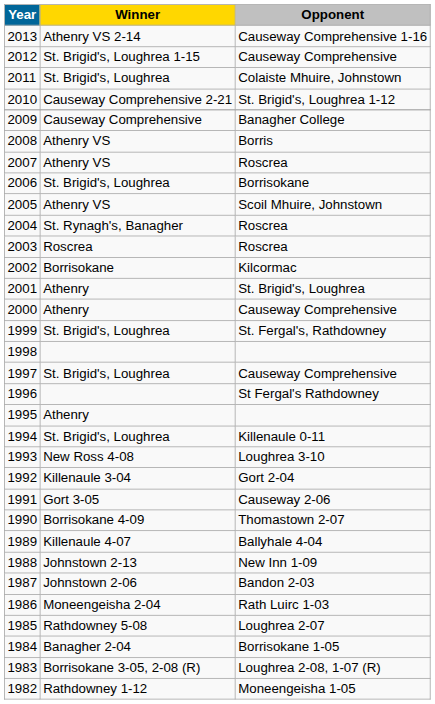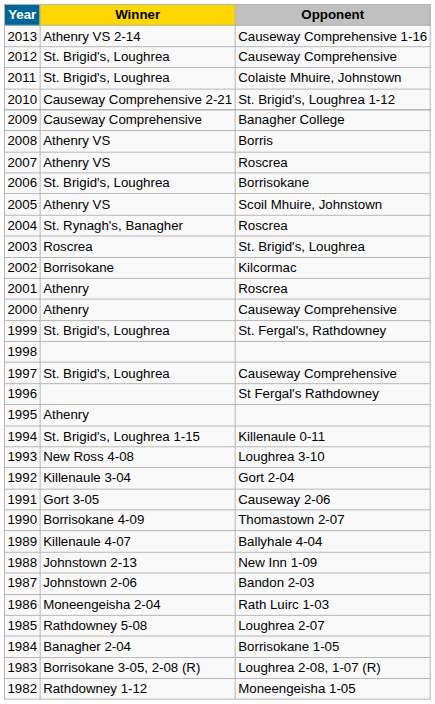2012 | Winner: St. Brigid's, Loughrea 1-15 -> St. Brigid's, Loughrea
2003 | Opponent: Roscrea -> St. Brigid's, Loughrea
2001 | Opponent: St. Brigid's, Loughrea -> Roscrea
1994 | Winner: St. Brigid's, Loughrea -> St. Brigid's, Loughrea 1-15
